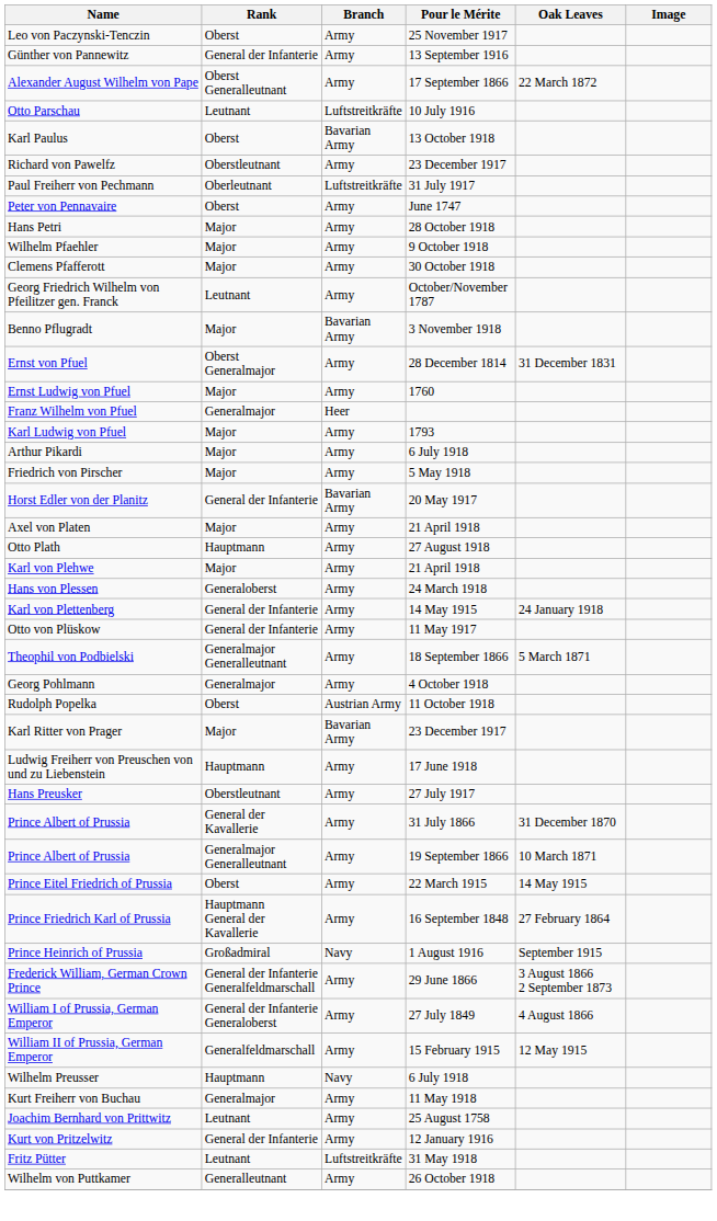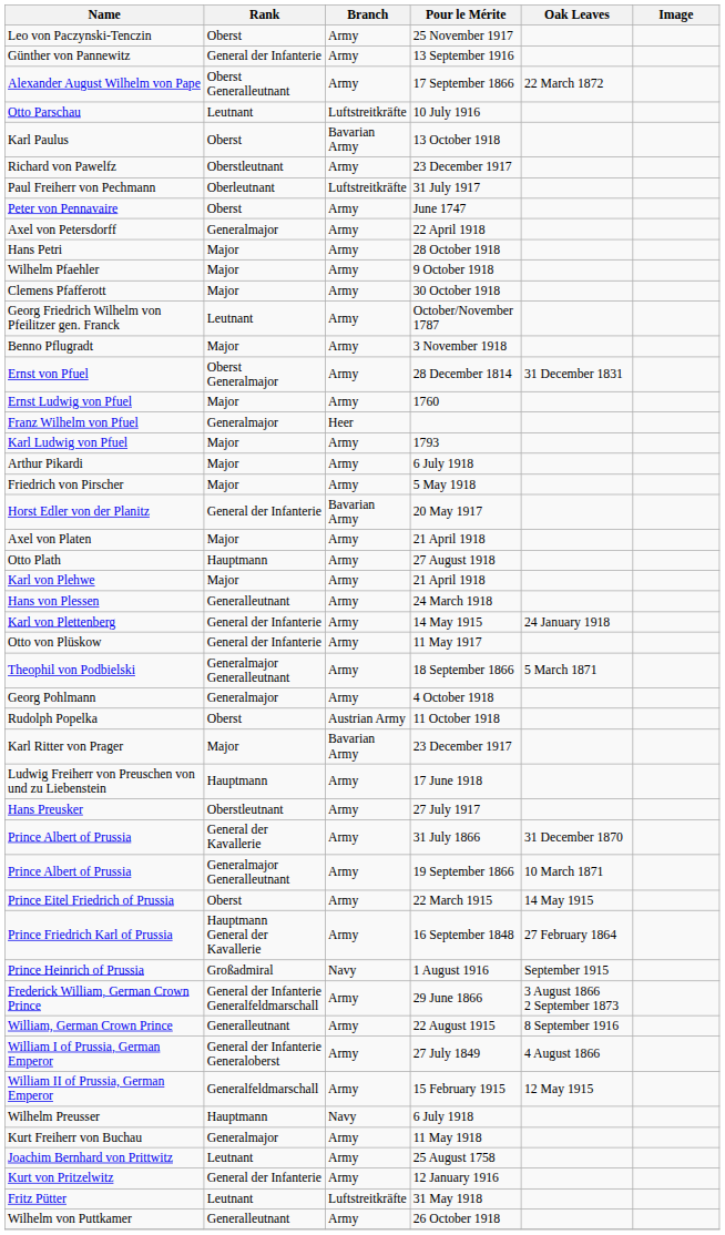+ row: Axel von Petersdorff | Generalmajor | Army | 22 April 1918
Benno Pflugradt | Branch: Bavarian Army -> Army
Hans von Plessen | Rank: Generaloberst -> Generalleutnant
+ row: William, German Crown Prince | Generalleutnant | Army | 22 August 1915 | 8 September 1916
